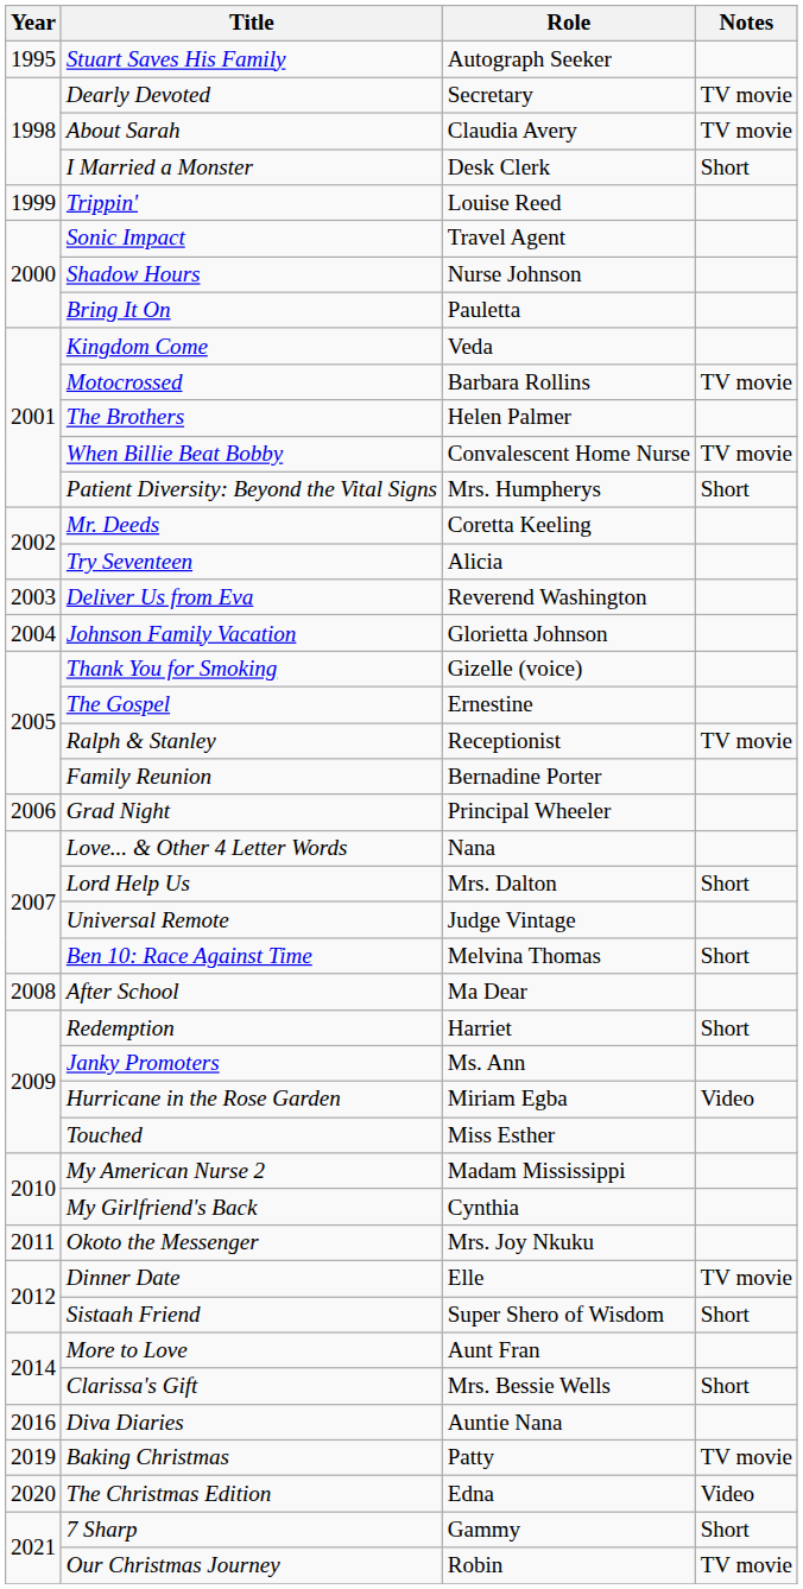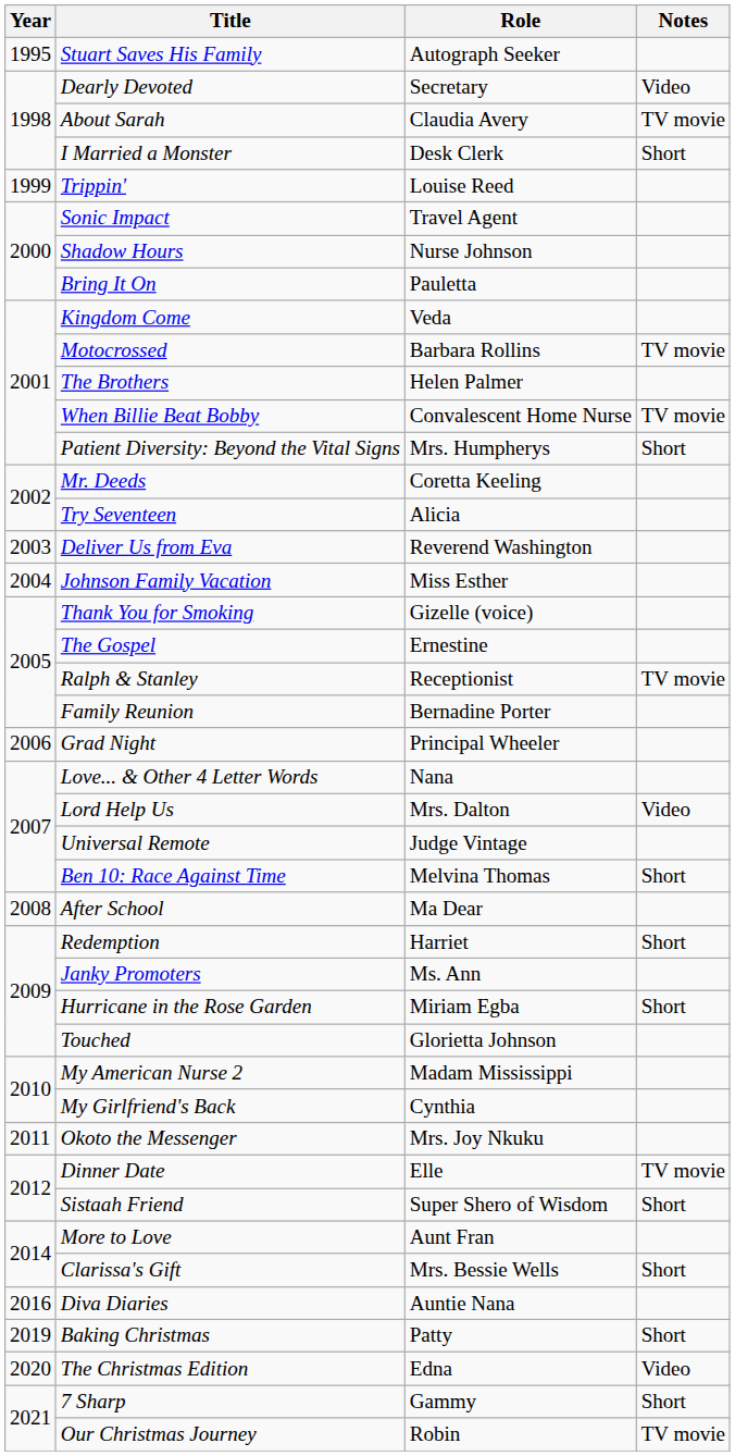Dearly Devoted | Notes: TV movie -> Video
Johnson Family Vacation | Role: Glorietta Johnson -> Miss Esther
Lord Help Us | Notes: Short -> Video
Hurricane in the Rose Garden | Notes: Video -> Short
Touched | Role: Miss Esther -> Glorietta Johnson
Baking Christmas | Notes: TV movie -> Short
